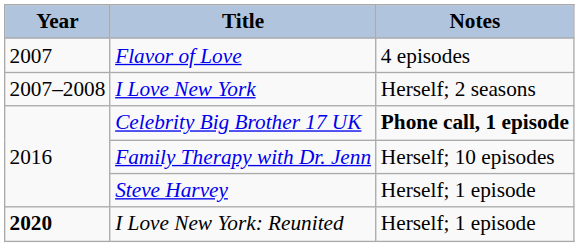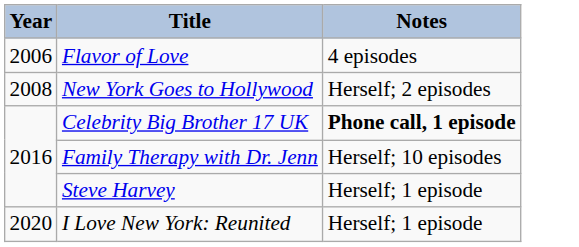Flavor of Love | Year: 2007 -> 2006
- row: 2007–2008 | I Love New York | Herself; 2 seasons
+ row: 2008 | New York Goes to Hollywood | Herself; 2 episodes
I Love New York: Reunited | Year: bold -> normal
